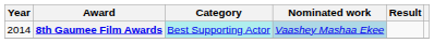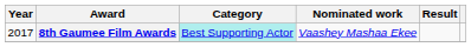8th Gaumee Film Awards | Year: 2014 -> 2017
8th Gaumee Film Awards | Nominated work: lightblue background -> no background
